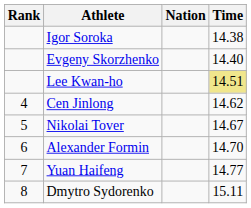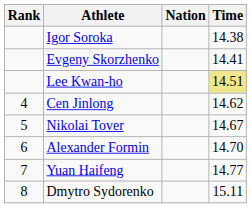Evgeny Skorzhenko | Time: 14.40 -> 14.41
